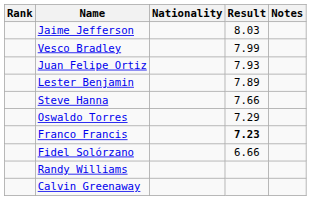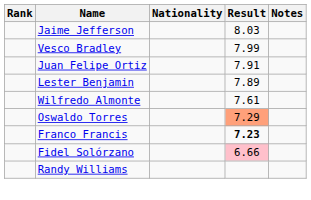Juan Felipe Ortiz | Result: 7.93 -> 7.91
- row: Steve Hanna | 7.66
+ row: Wilfredo Almonte | 7.61
Oswaldo Torres | Result: no background -> lightsalmon background
Fidel Solórzano | Result: no background -> pink background
- row: Calvin Greenaway
